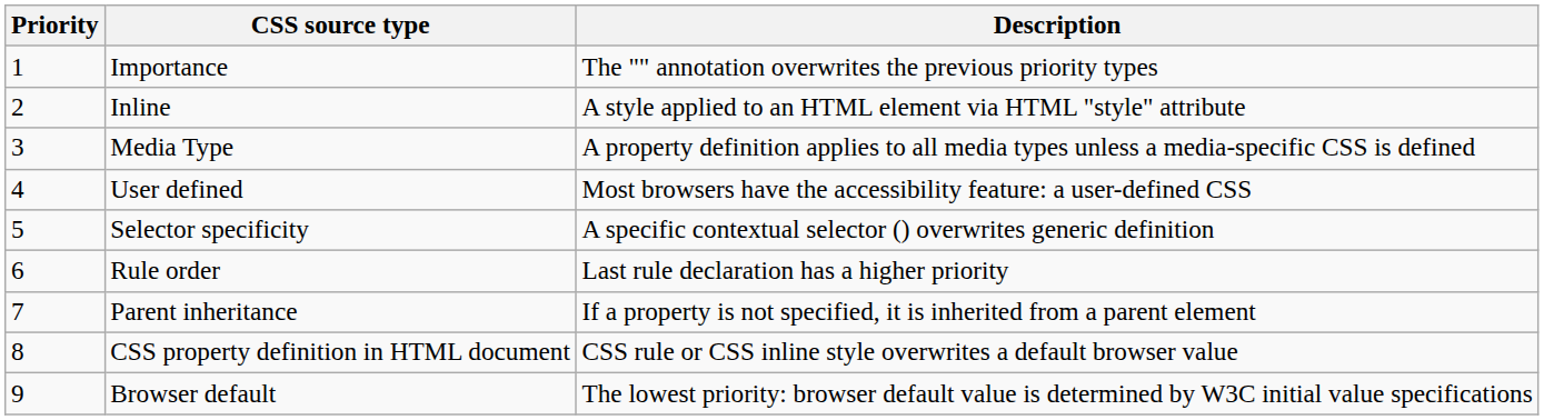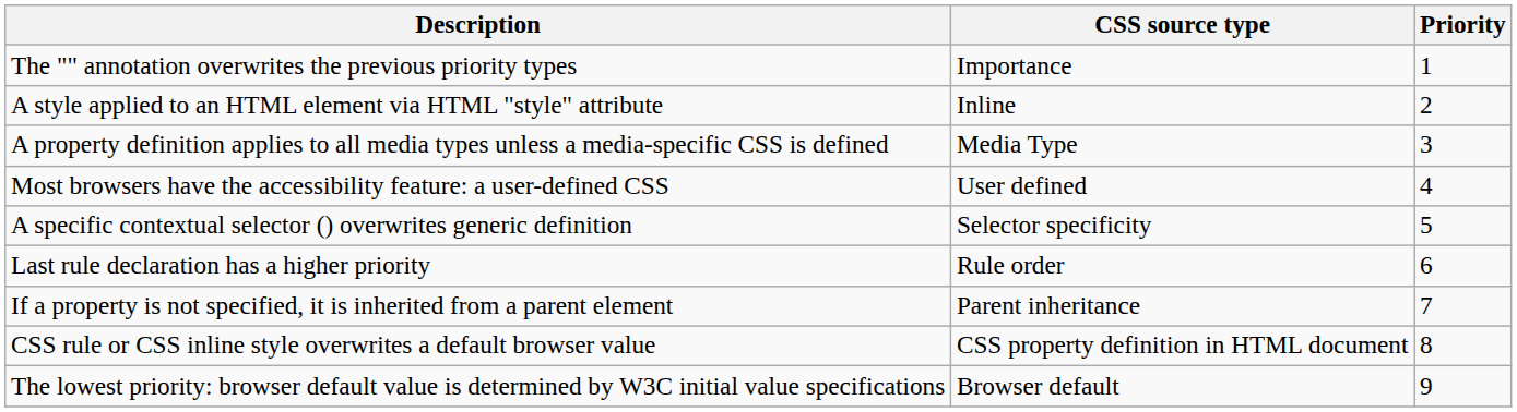columns swapped: Priority <-> Description
